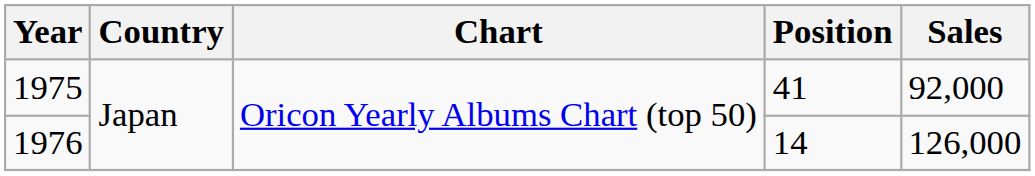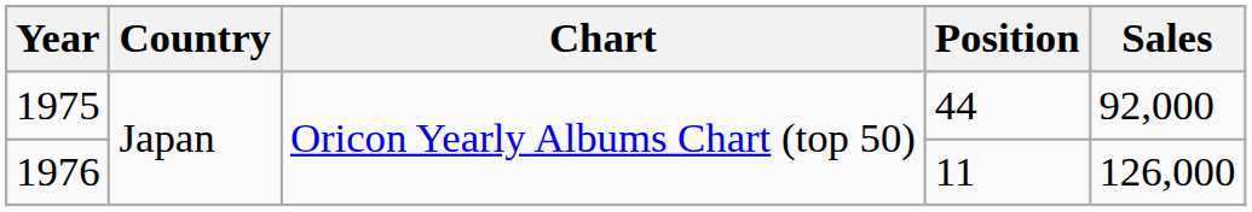1975 | Position: 41 -> 44
1976 | Position: 14 -> 11
